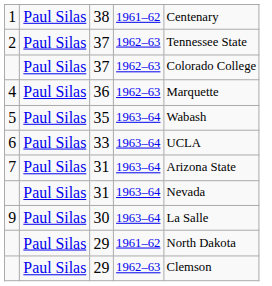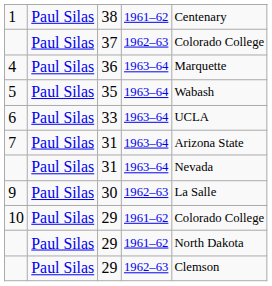- row: 2 | Paul Silas | 37 | 1962–63 | Tennessee State
4 | column 4: 1962–63 -> 1963–64
9 | column 4: 1963–64 -> 1962–63
+ row: 10 | Paul Silas | 29 | 1961–62 | Colorado College
